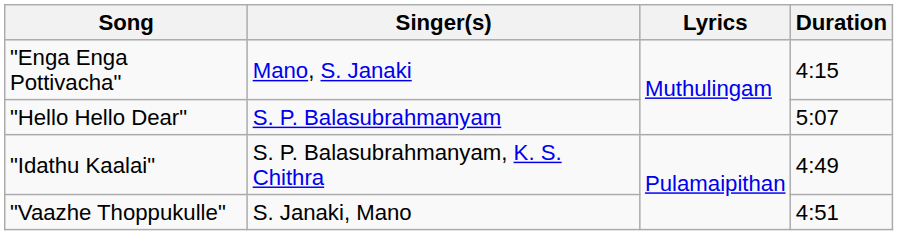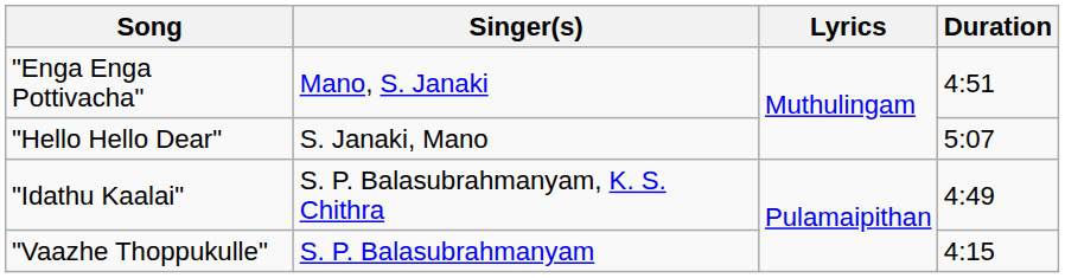"Enga Enga Pottivacha" | Duration: 4:15 -> 4:51
"Hello Hello Dear" | Singer(s): S. P. Balasubrahmanyam -> S. Janaki, Mano
"Vaazhe Thoppukulle" | Singer(s): S. Janaki, Mano -> S. P. Balasubrahmanyam
"Vaazhe Thoppukulle" | Duration: 4:51 -> 4:15
